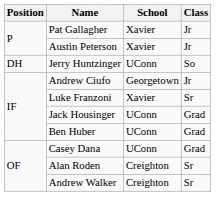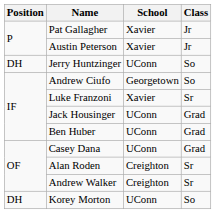Andrew Ciufo | Class: Jr -> So
+ row: DH | Korey Morton | UConn | So
